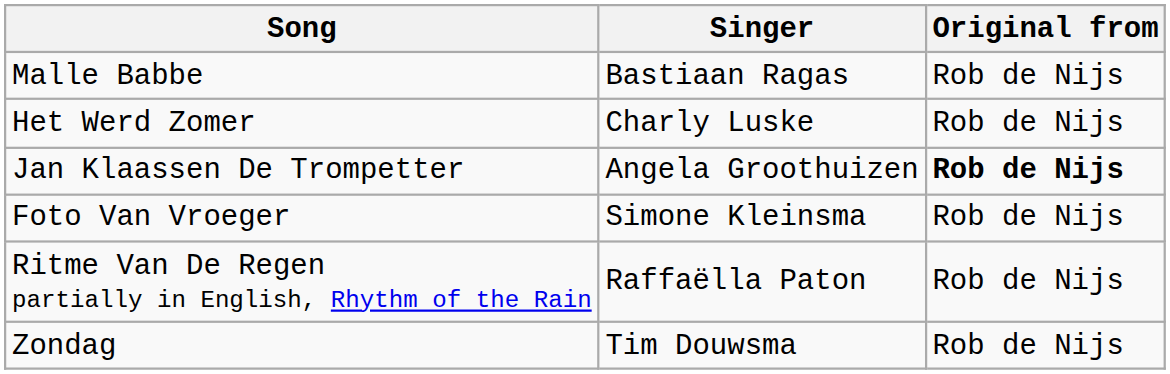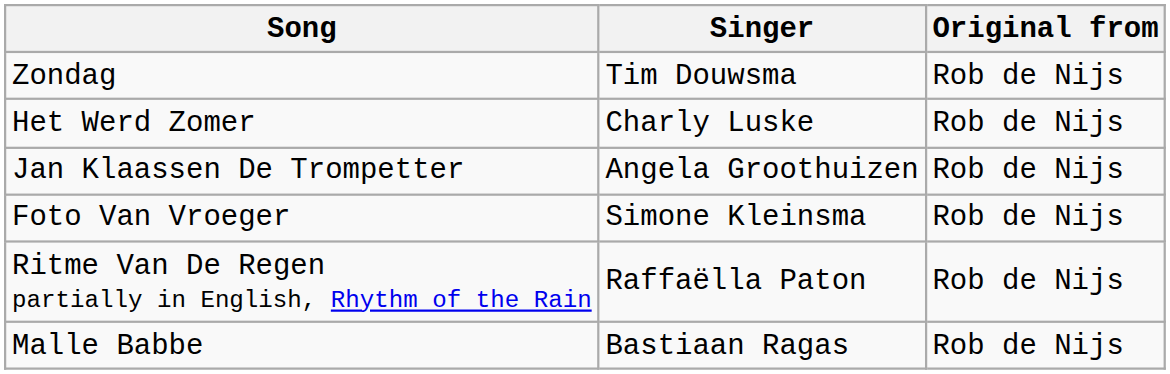rows swapped: Malle Babbe <-> Zondag
Jan Klaassen De Trompetter | Original from: bold -> normal
